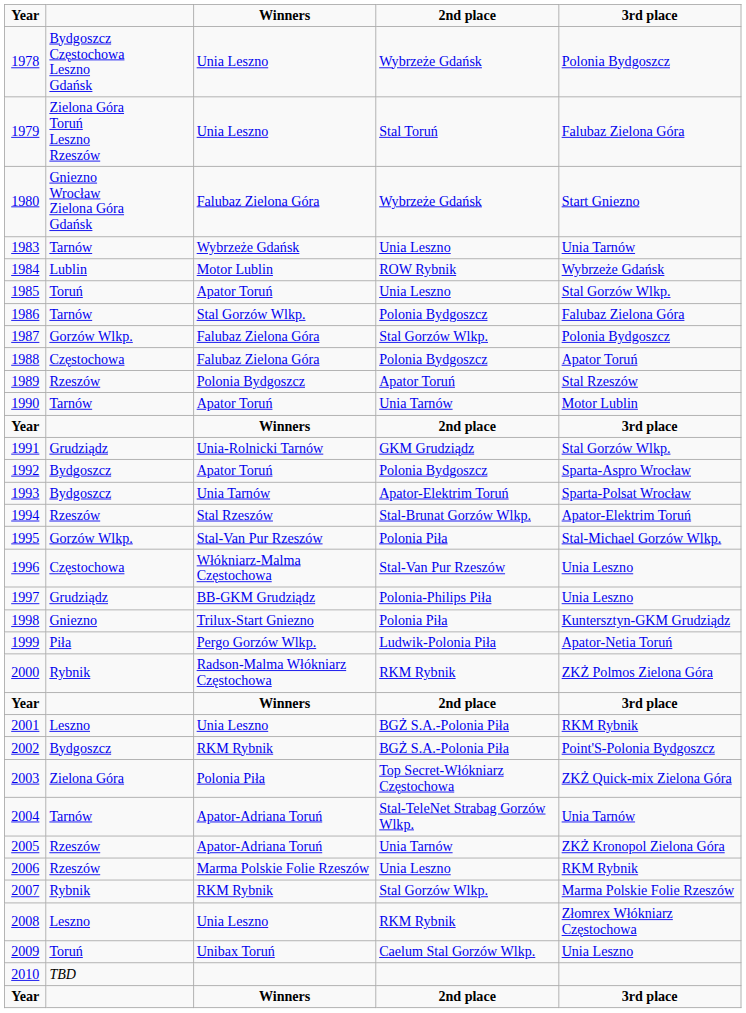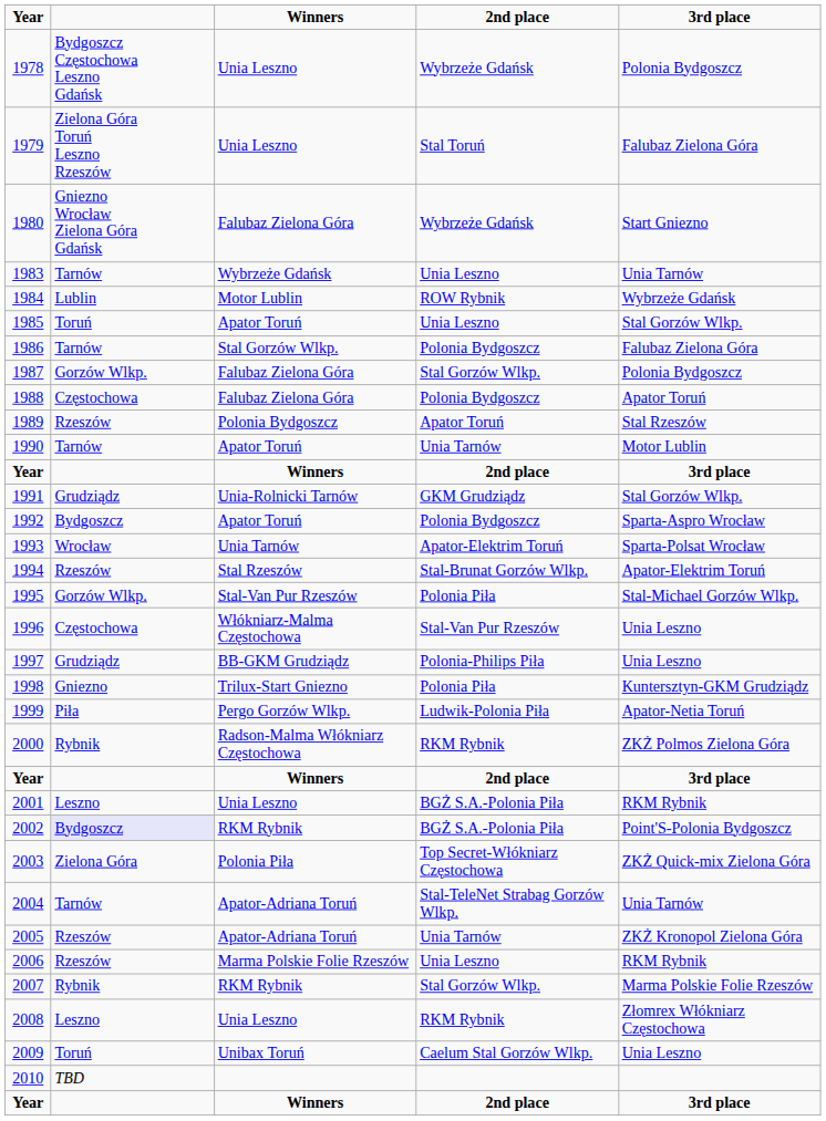1993 | column 2: Bydgoszcz -> Wrocław
2002 | column 2: no background -> lavender background
